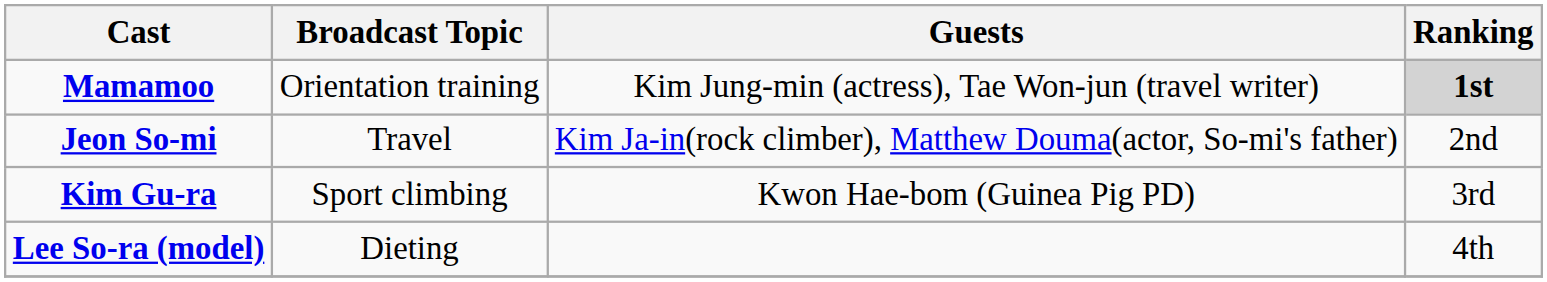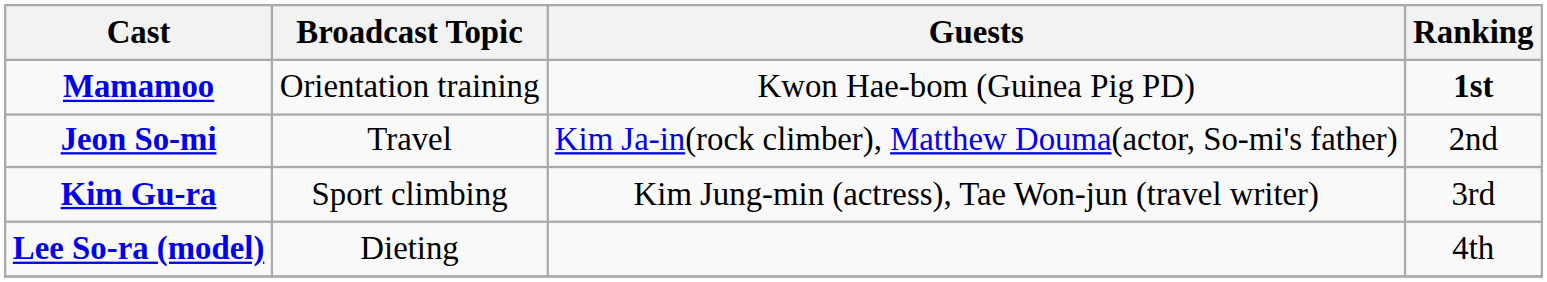Mamamoo | Guests: Kim Jung-min (actress), Tae Won-jun (travel writer) -> Kwon Hae-bom (Guinea Pig PD)
Mamamoo | Ranking: lightgrey background -> no background
Kim Gu-ra | Guests: Kwon Hae-bom (Guinea Pig PD) -> Kim Jung-min (actress), Tae Won-jun (travel writer)
